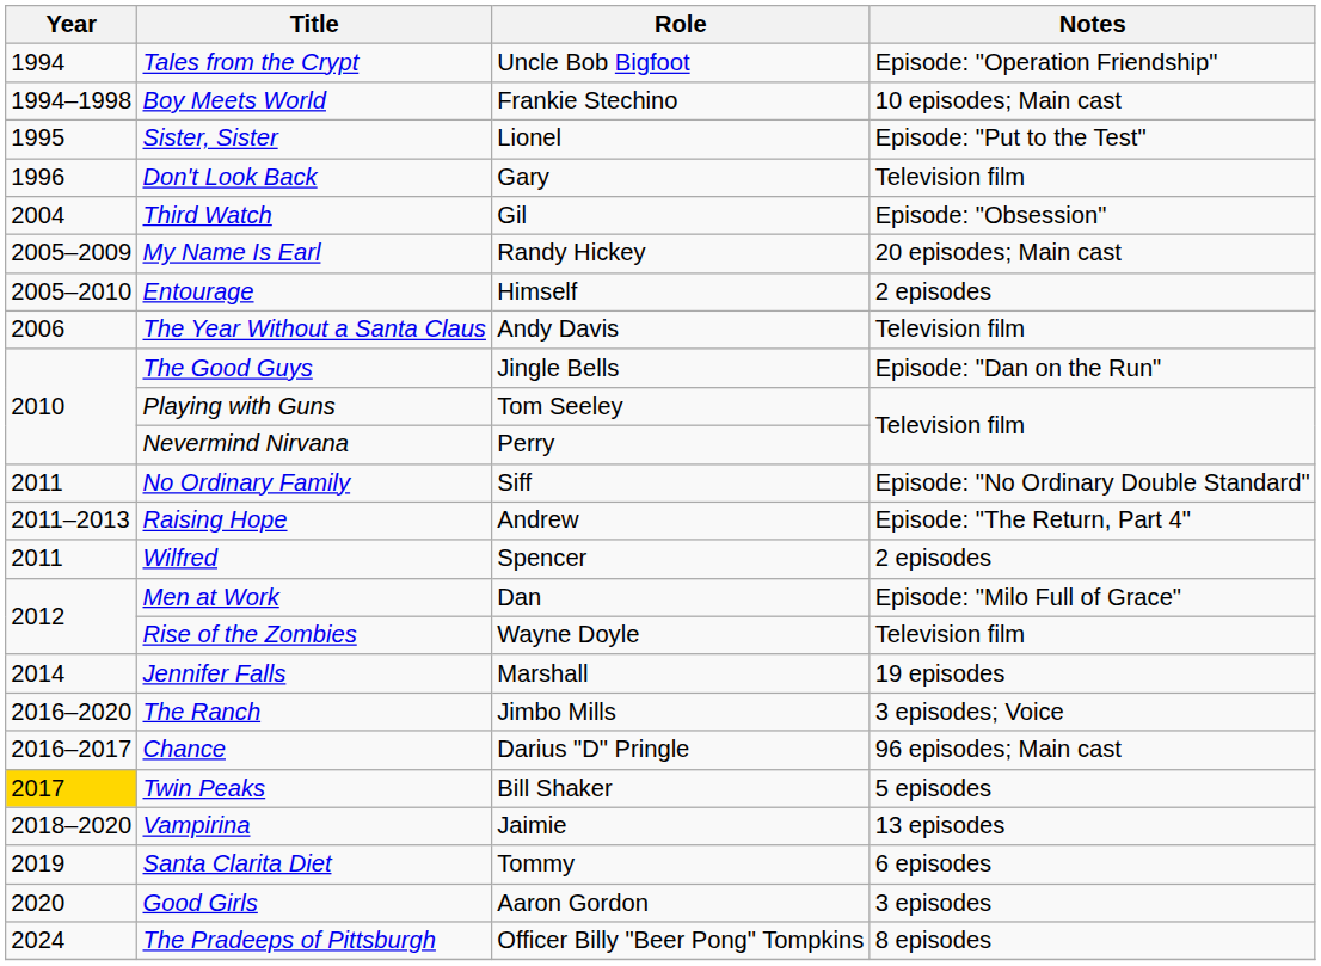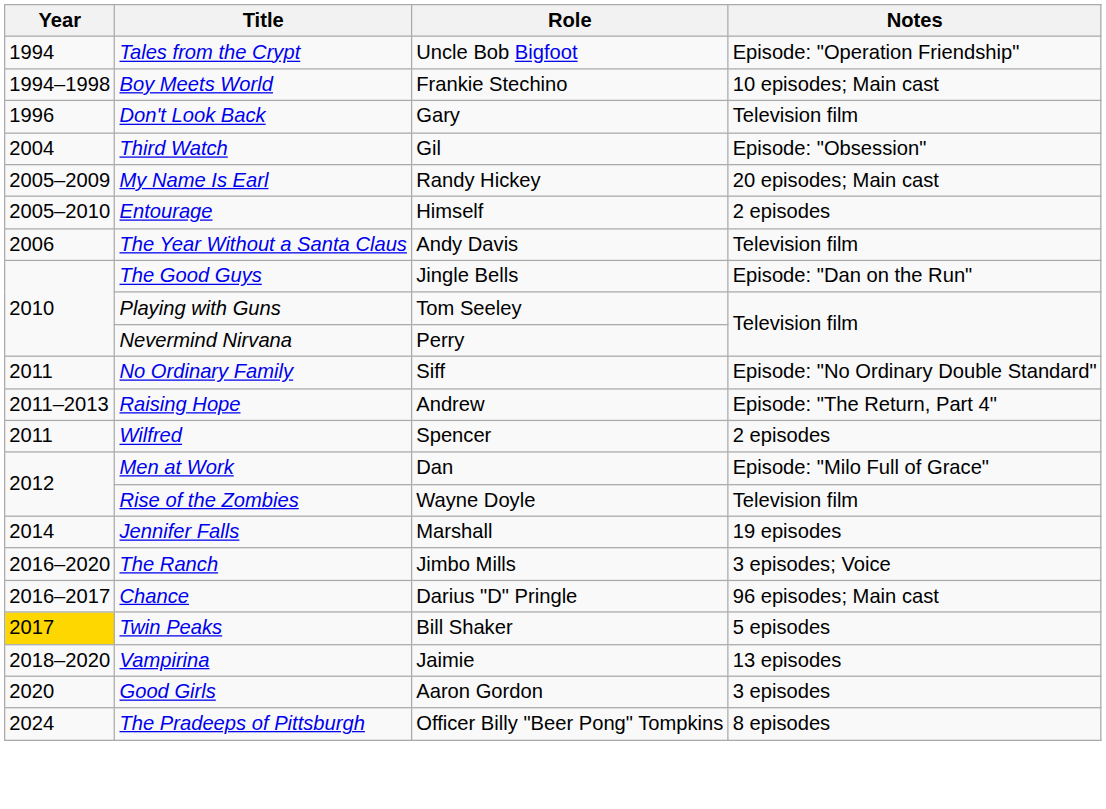- row: 1995 | Sister, Sister | Lionel | Episode: "Put to the Test"
- row: 2019 | Santa Clarita Diet | Tommy | 6 episodes
